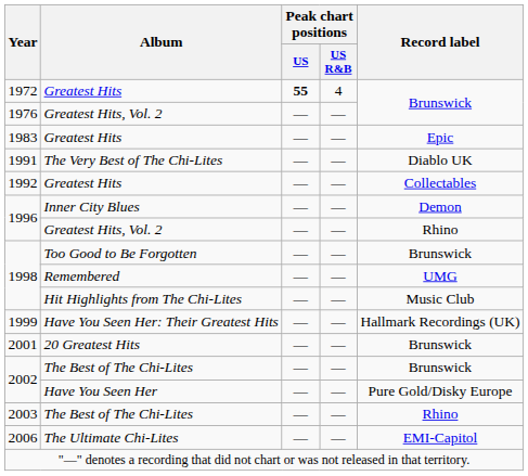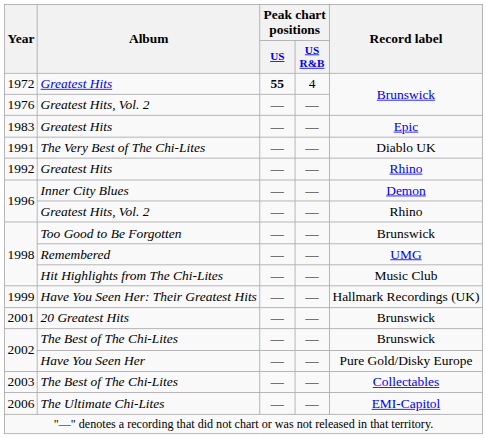1992 | Record label: Collectables -> Rhino
2003 | Record label: Rhino -> Collectables
